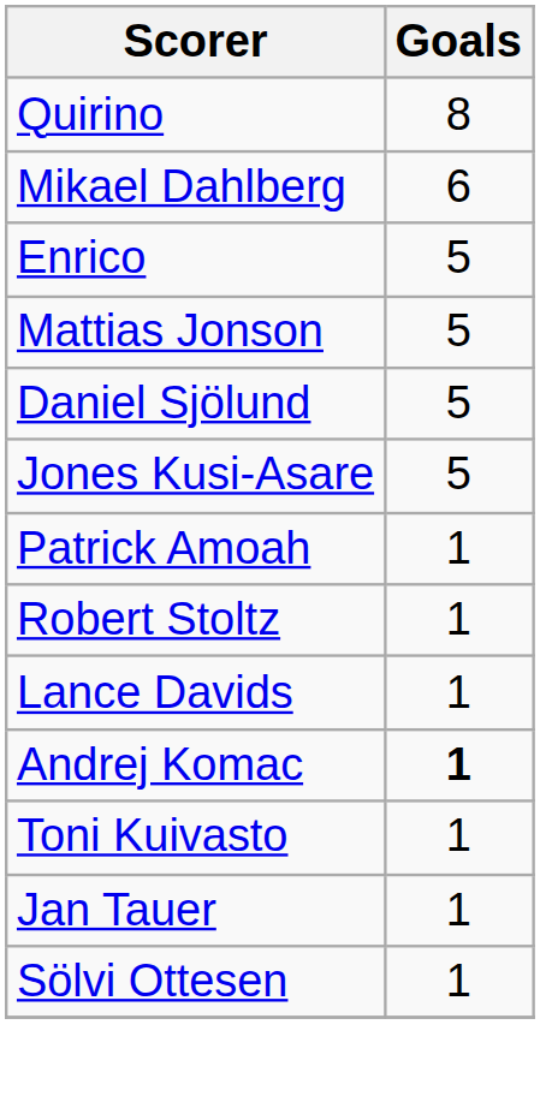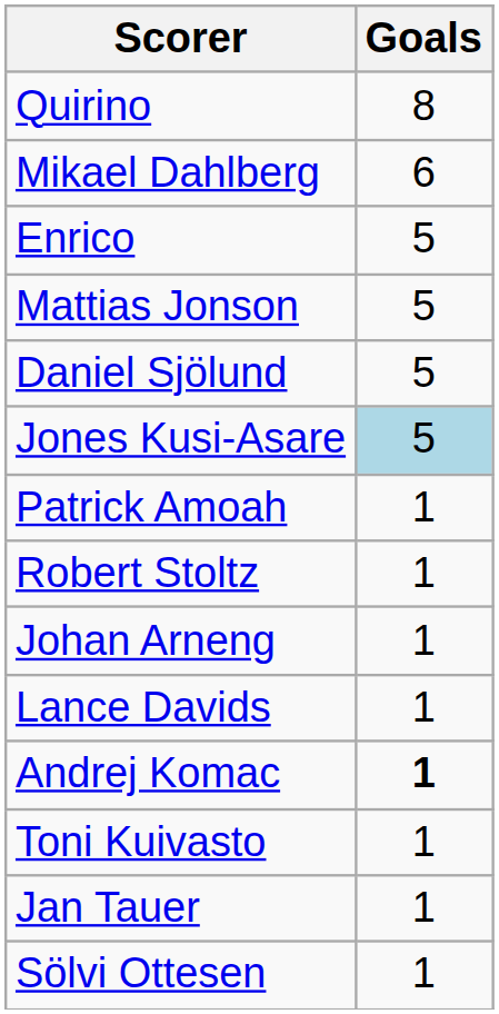Jones Kusi-Asare | Goals: no background -> lightblue background
+ row: Johan Arneng | 1
